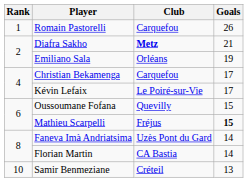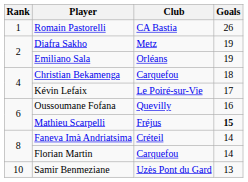Romain Pastorelli | Club: Carquefou -> CA Bastia
Diafra Sakho | Club: bold -> normal
Diafra Sakho | Goals: 21 -> 19
Christian Bekamenga | Goals: 17 -> 18
Oussoumane Fofana | Goals: 15 -> 16
Faneva Imà Andriatsima | Club: Uzès Pont du Gard -> Créteil
Florian Martin | Club: CA Bastia -> Carquefou
Samir Benmeziane | Club: Créteil -> Uzès Pont du Gard
